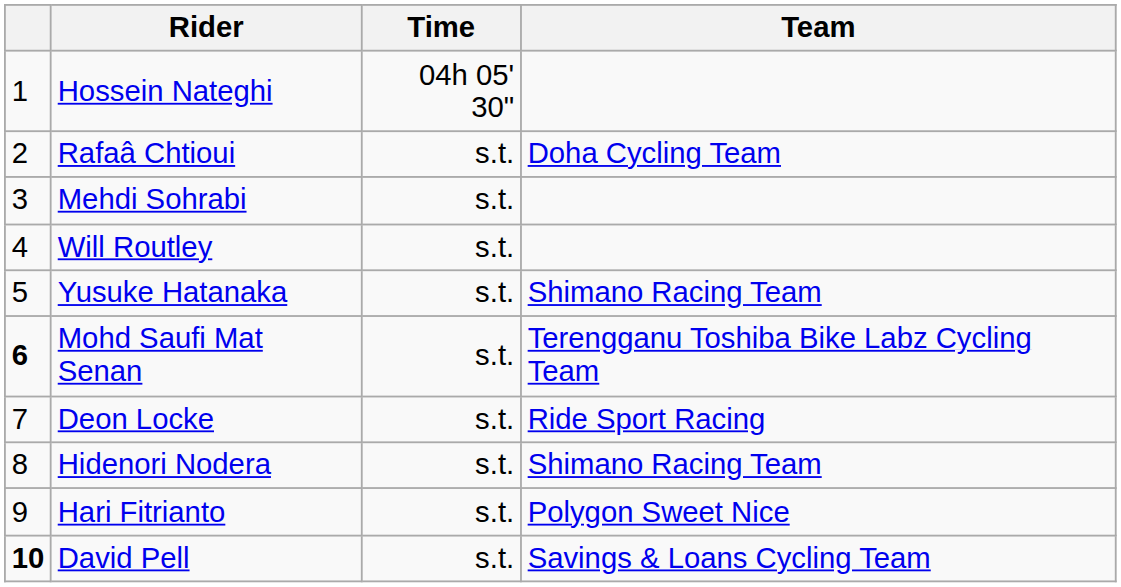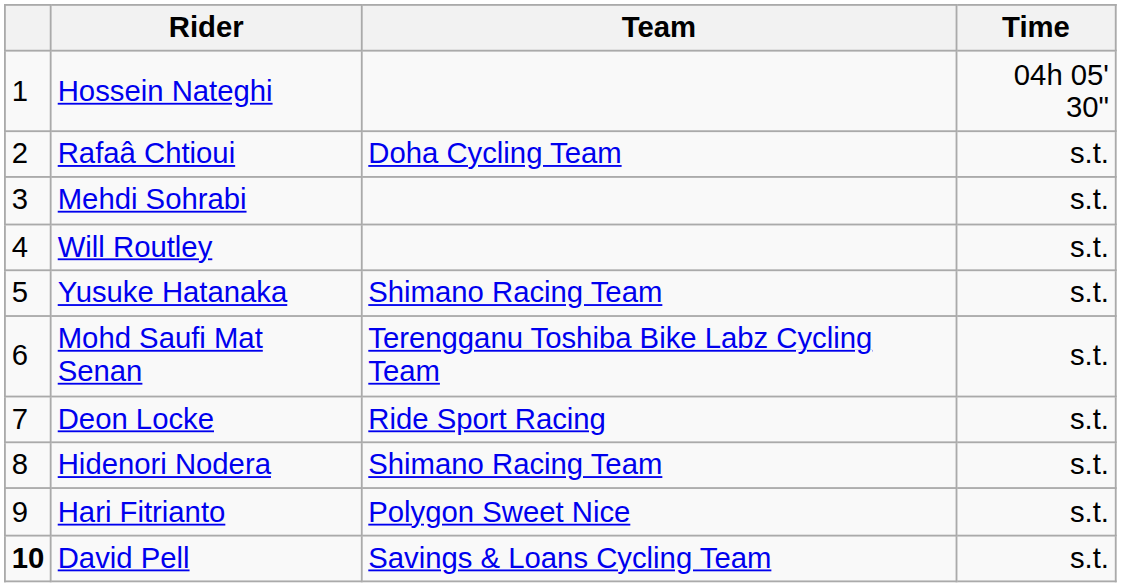columns swapped: Team <-> Time
Mohd Saufi Mat Senan | column 1: bold -> normal
